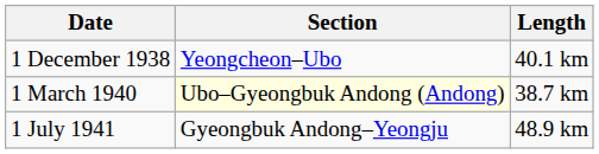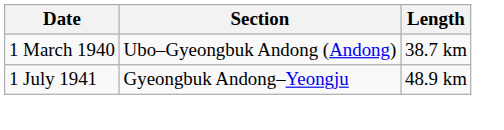- row: 1 December 1938 | Yeongcheon–Ubo | 40.1 km
1 March 1940 | Section: lightyellow background -> no background
